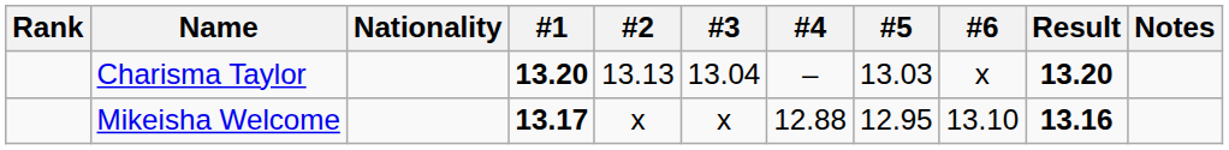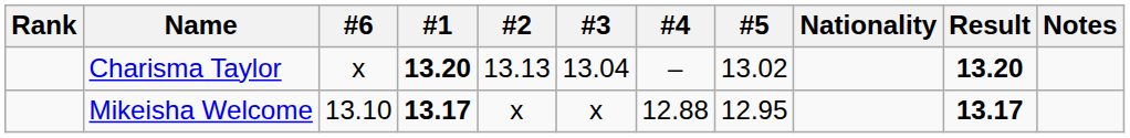columns swapped: Nationality <-> #6
Charisma Taylor | #5: 13.03 -> 13.02
Mikeisha Welcome | Result: 13.16 -> 13.17
